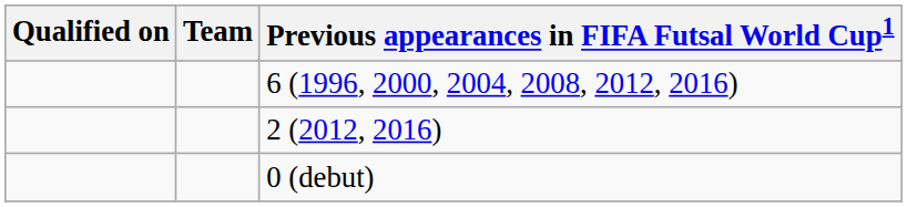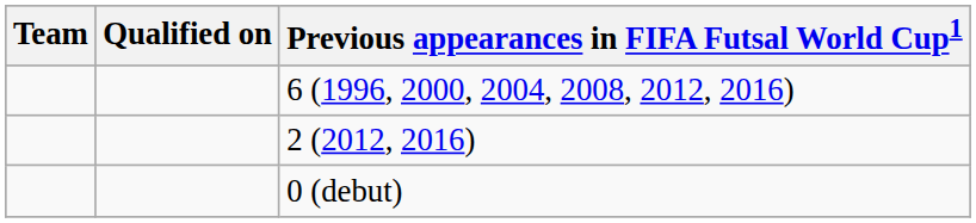columns swapped: Team <-> Qualified on
